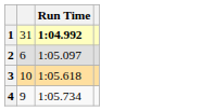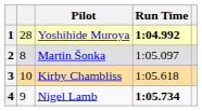+ column: Pilot | Yoshihide Muroya | Martin Šonka | Kirby Chambliss | Nigel Lamb
1 | column 2: 31 -> 28
2 | column 2: 6 -> 8
4 | Run Time: normal -> bold
